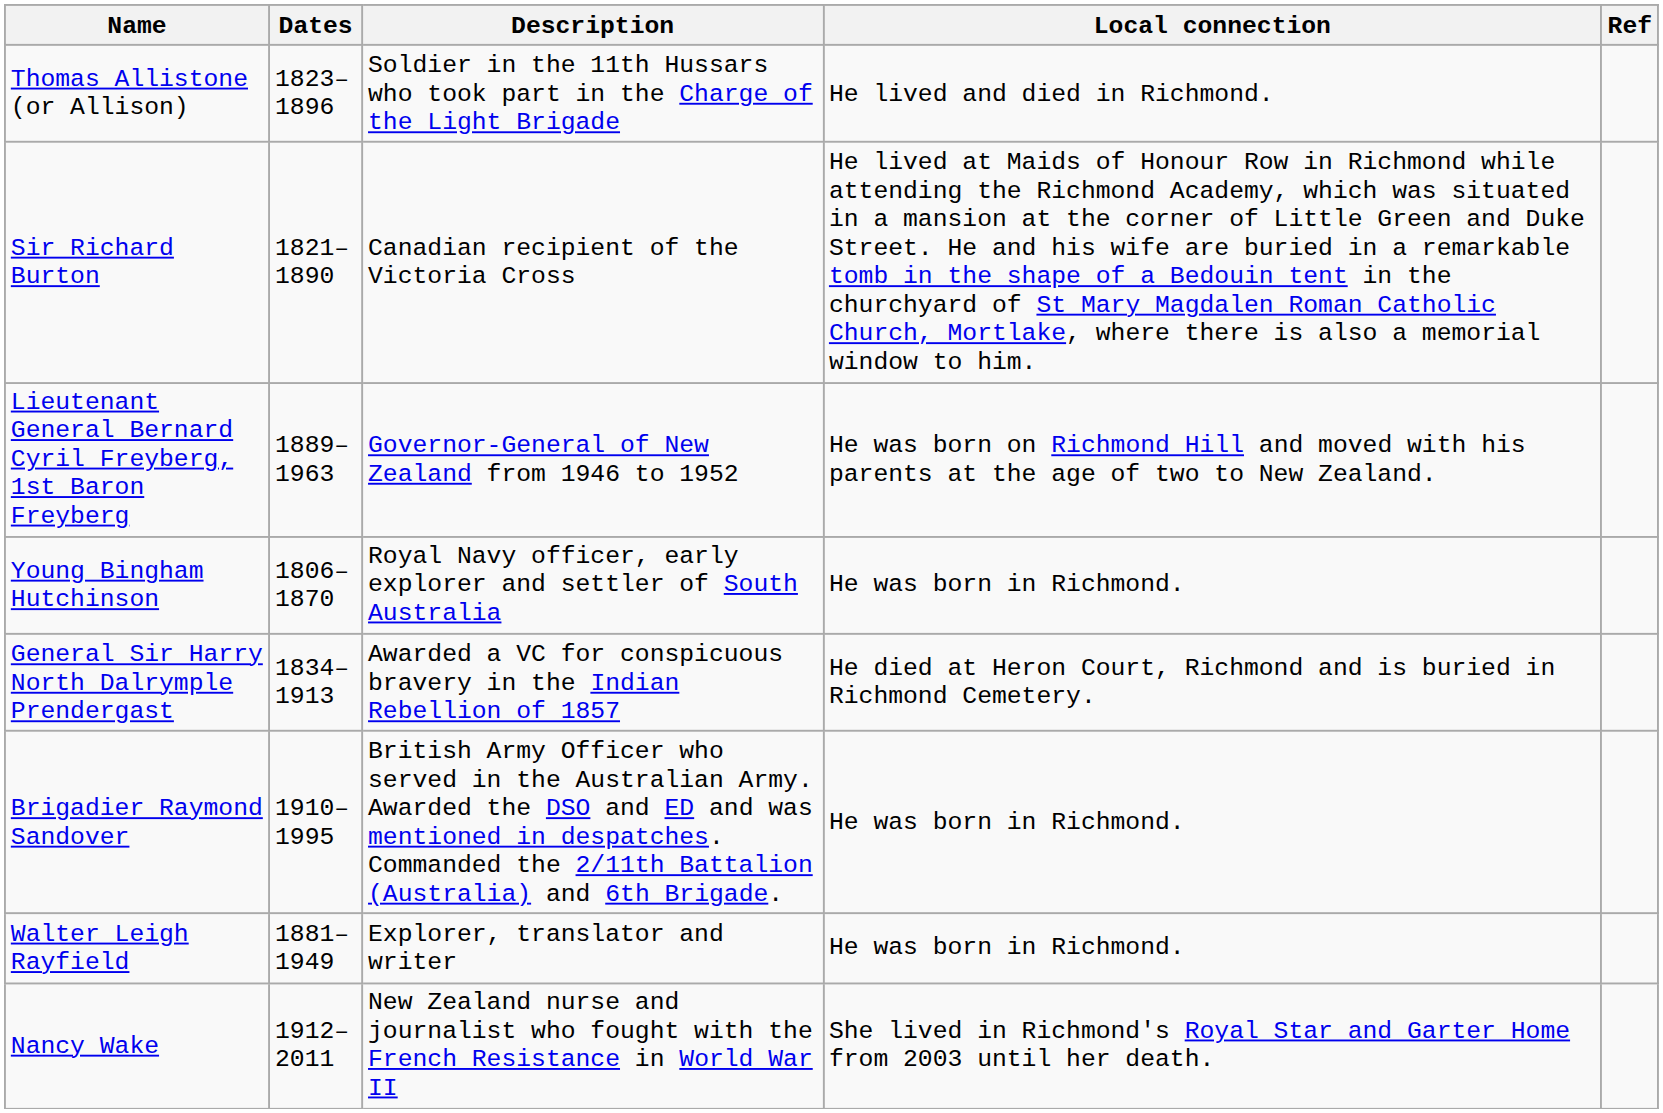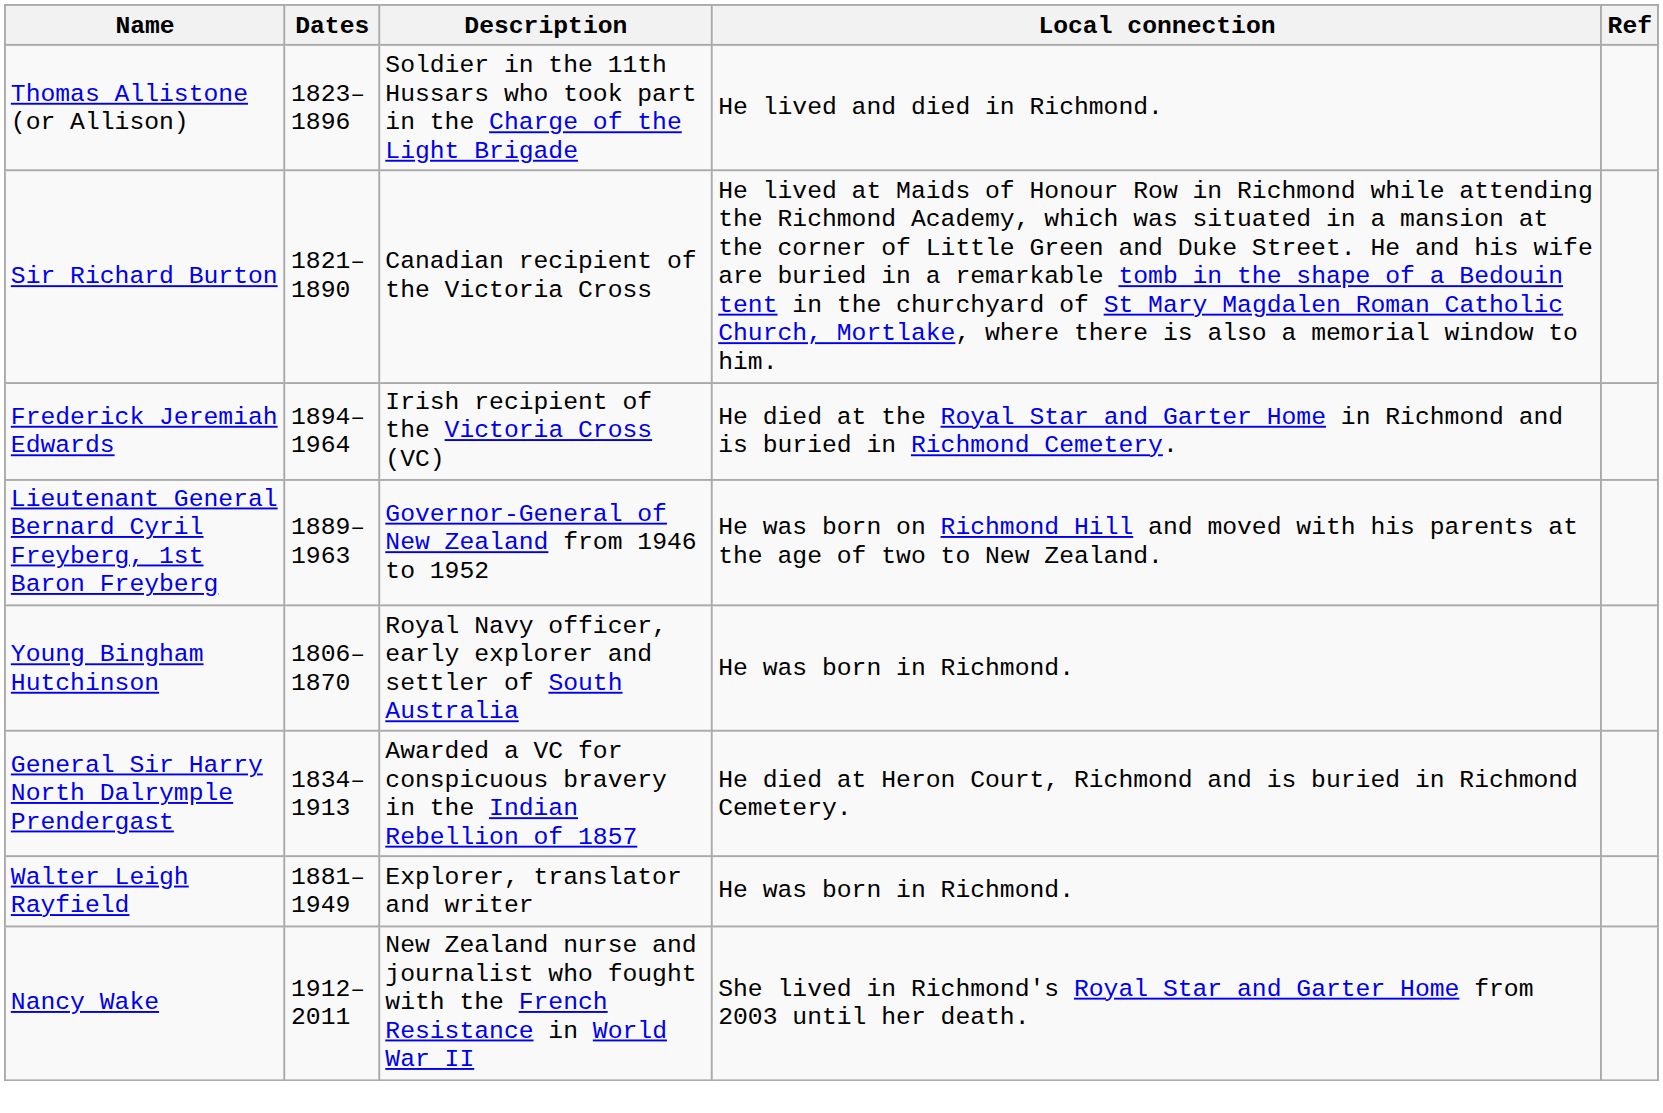+ row: Frederick Jeremiah Edwards | 1894–1964 | Irish recipient of the Victoria Cross (VC) | He died at the Royal Star and Garter Home in Richmond and is buried in Richmond Cemetery.
- row: Brigadier Raymond Sandover | 1910–1995 | British Army Officer who served in the Australian Army. Awarded the DSO and ED and was mentioned in despatches. Commanded the 2/11th Battalion (Australia) and 6th Brigade. | He was born in Richmond.
